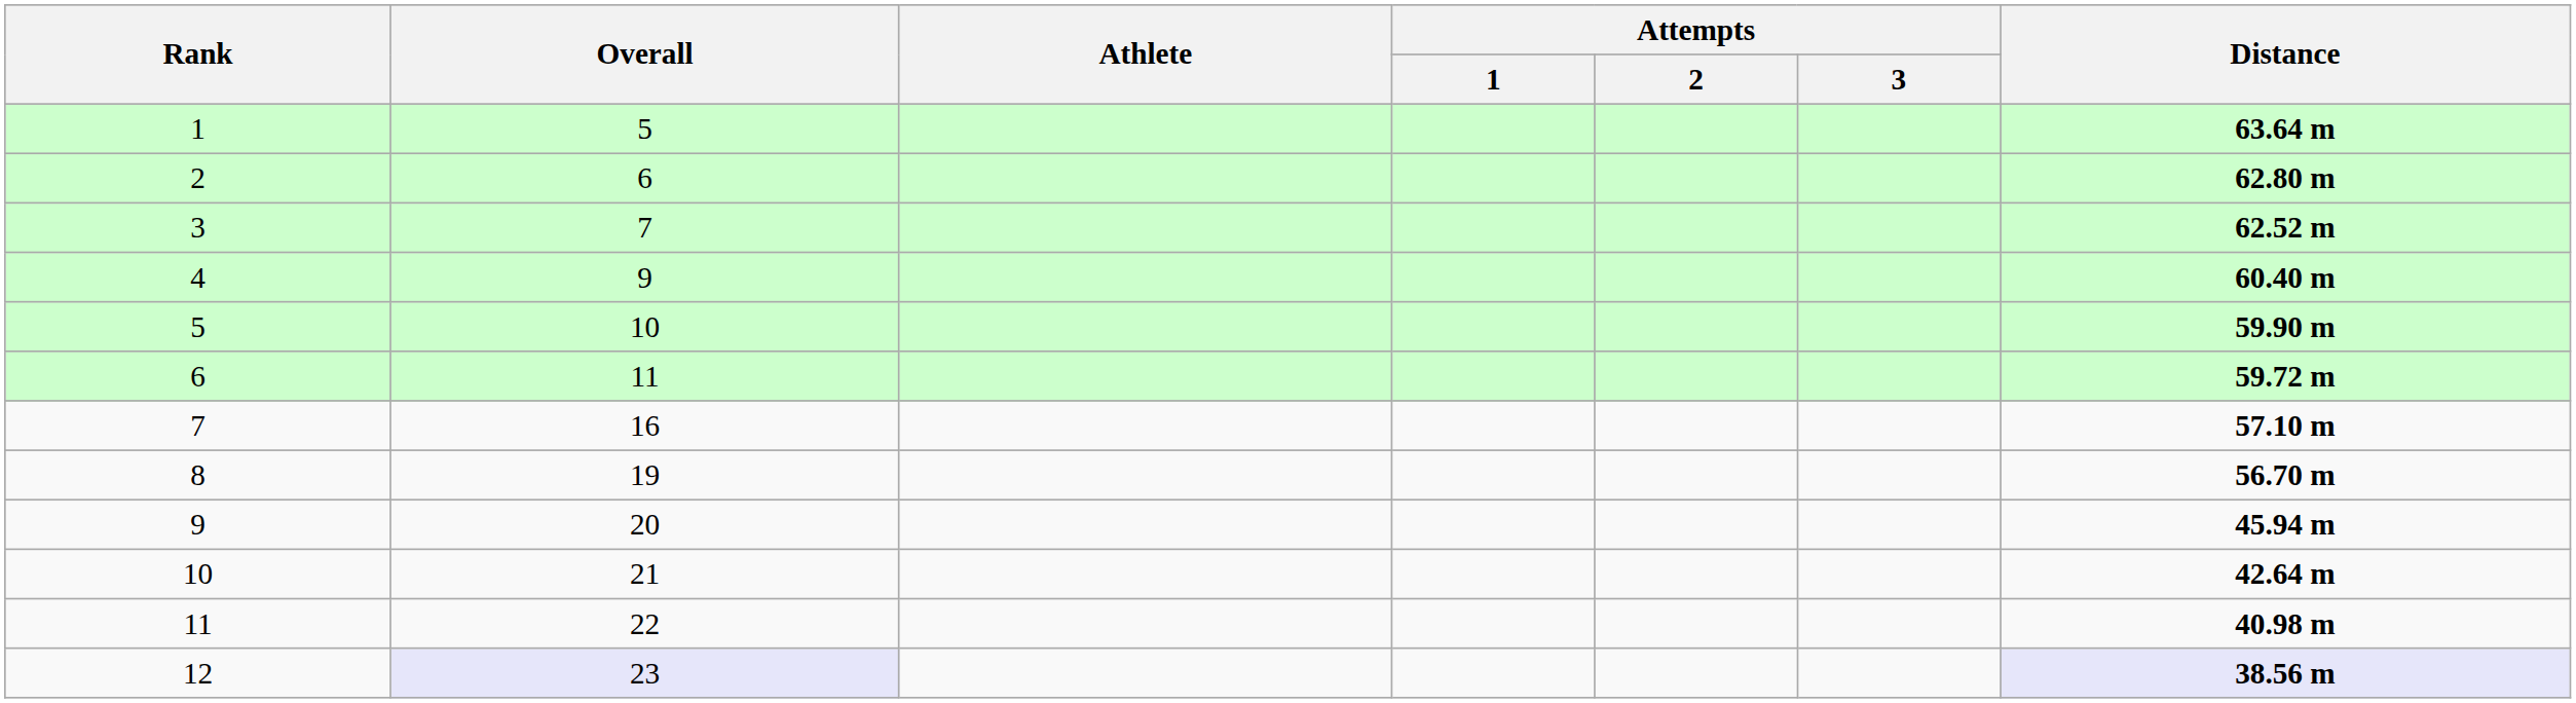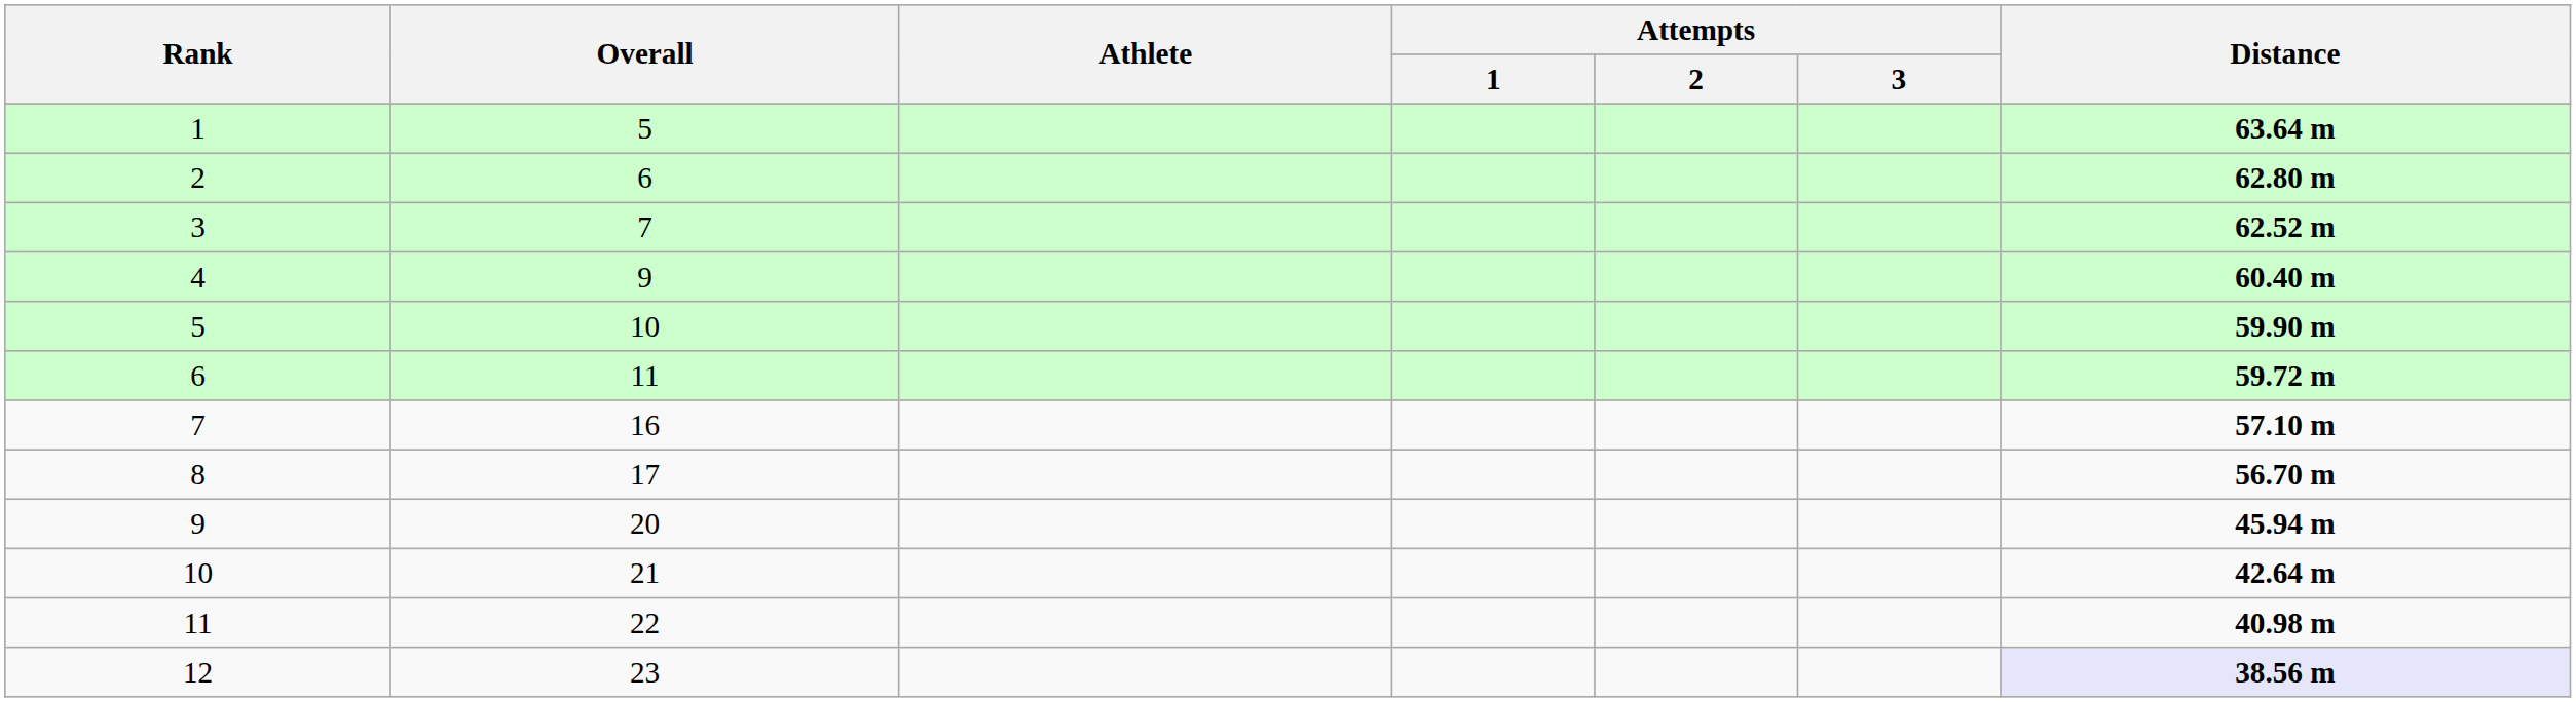8 | Overall: 19 -> 17
12 | Overall: lavender background -> no background
